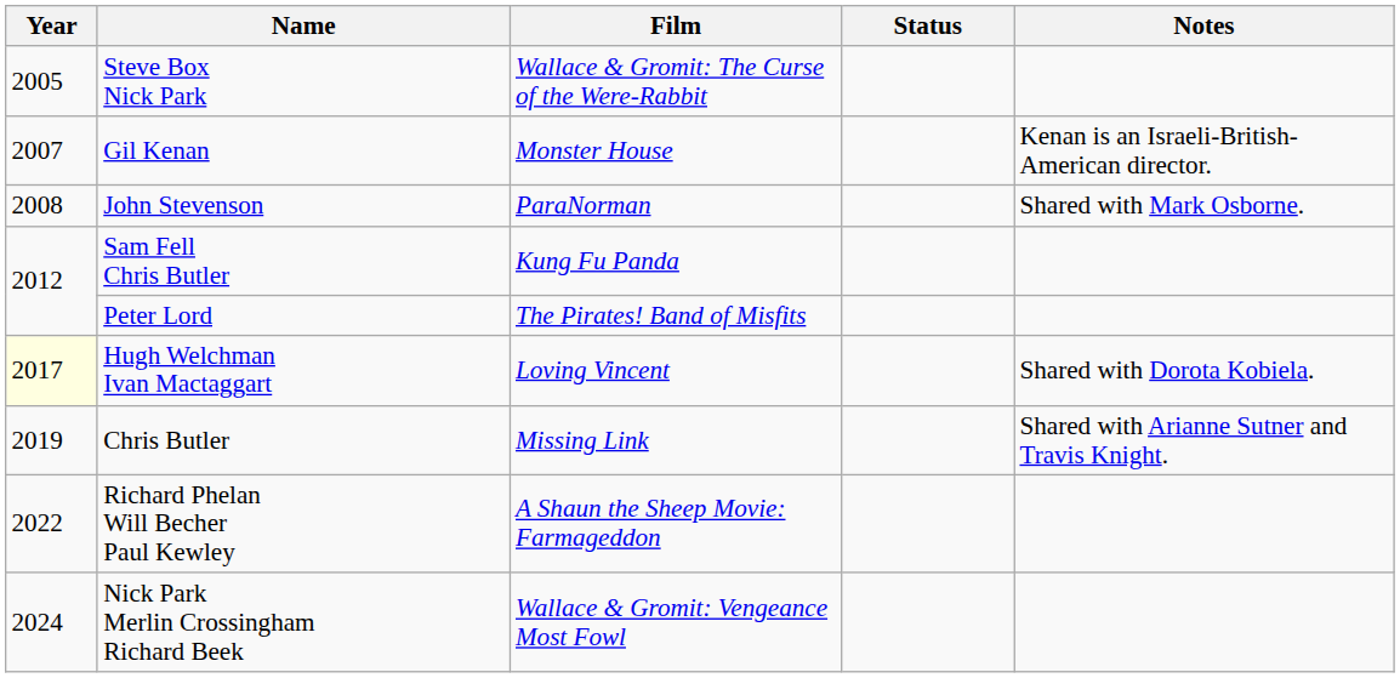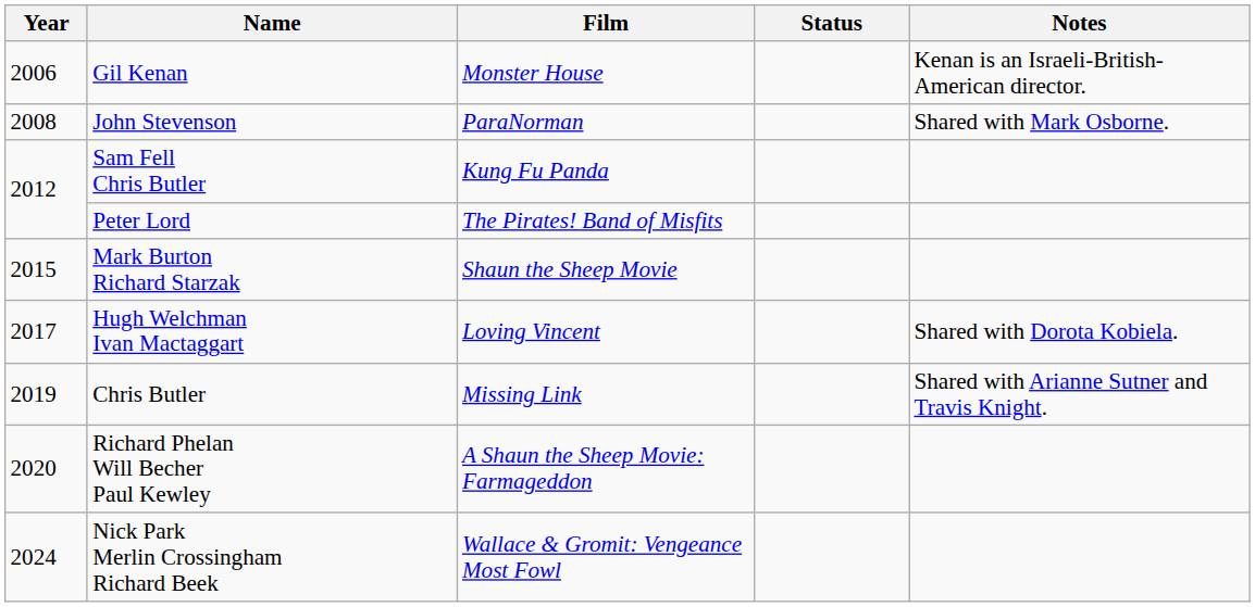- row: 2005 | Steve Box Nick Park | Wallace & Gromit: The Curse of the Were-Rabbit
Gil Kenan | Year: 2007 -> 2006
+ row: 2015 | Mark Burton Richard Starzak | Shaun the Sheep Movie
Hugh Welchman Ivan Mactaggart | Year: lightyellow background -> no background
Richard Phelan Will Becher Paul Kewley | Year: 2022 -> 2020
